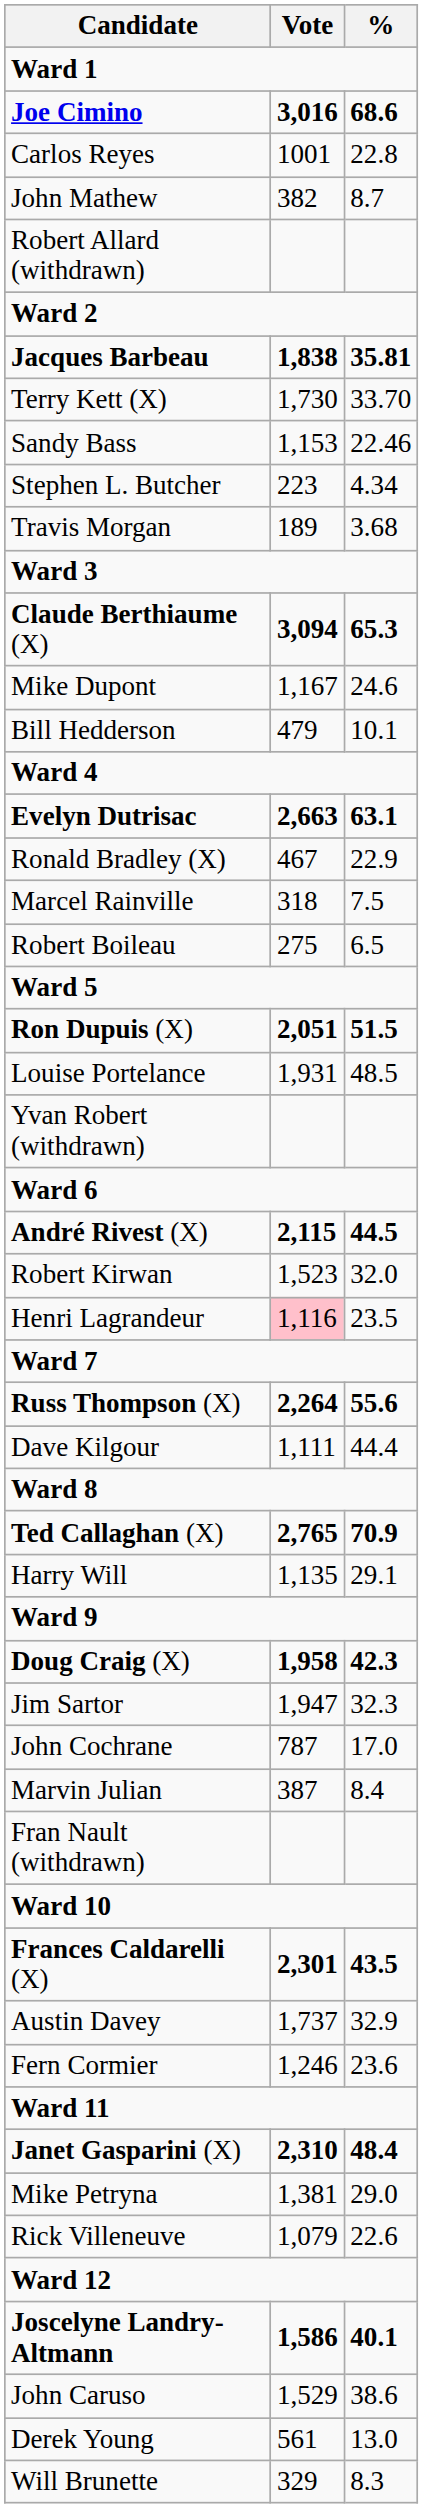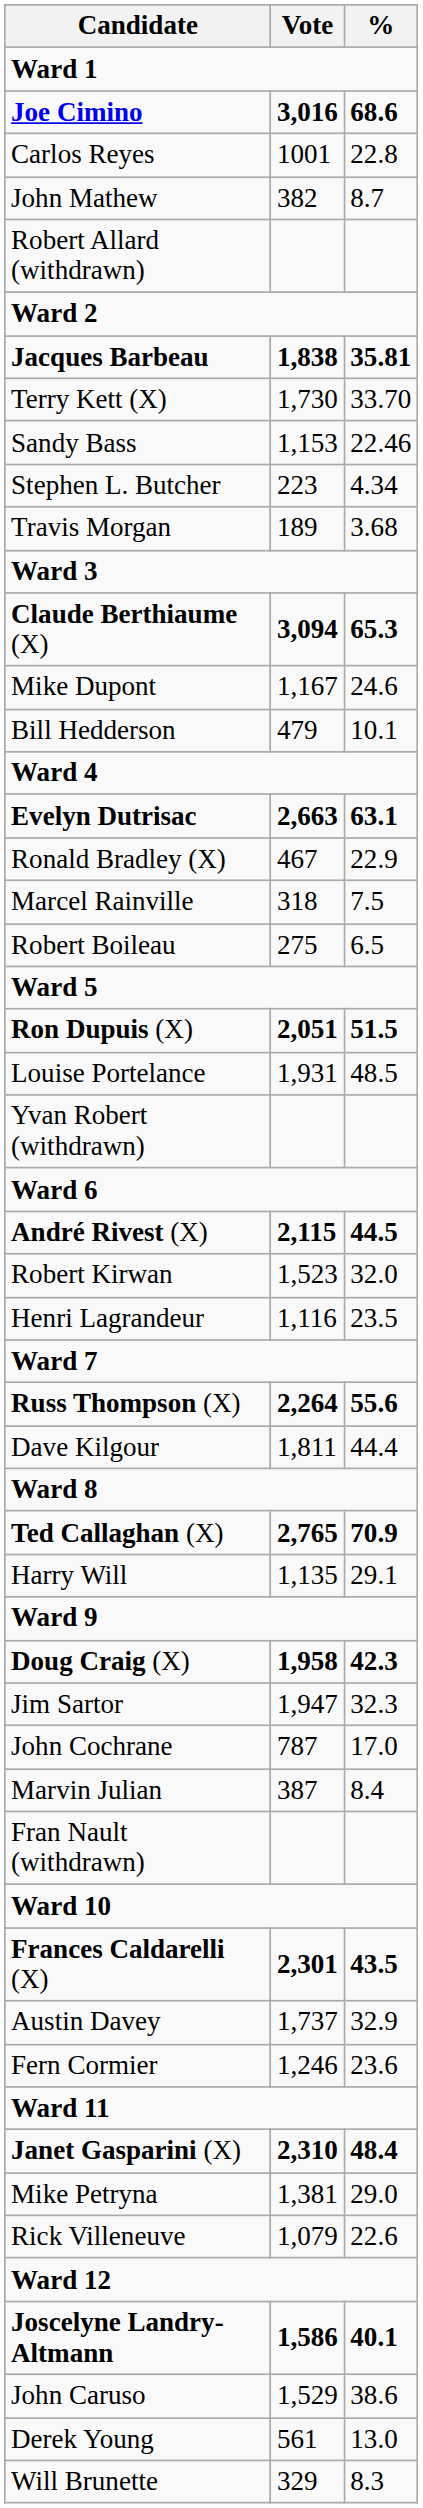Henri Lagrandeur | Vote: pink background -> no background
Dave Kilgour | Vote: 1,111 -> 1,811
